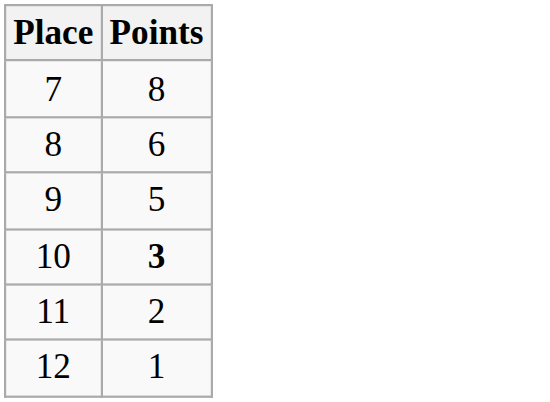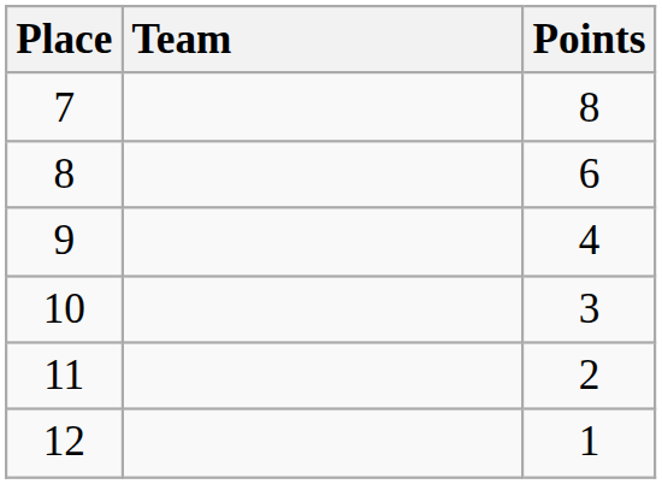+ column: Team
9 | Points: 5 -> 4
10 | Points: bold -> normal
